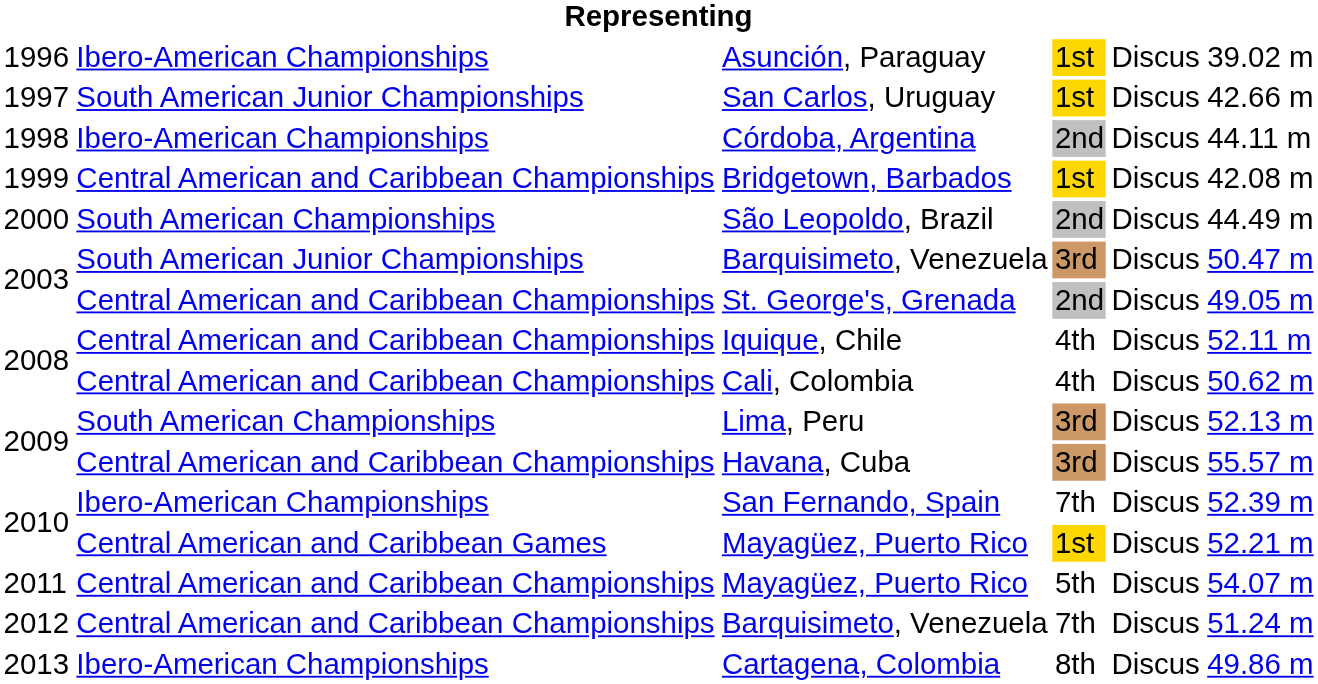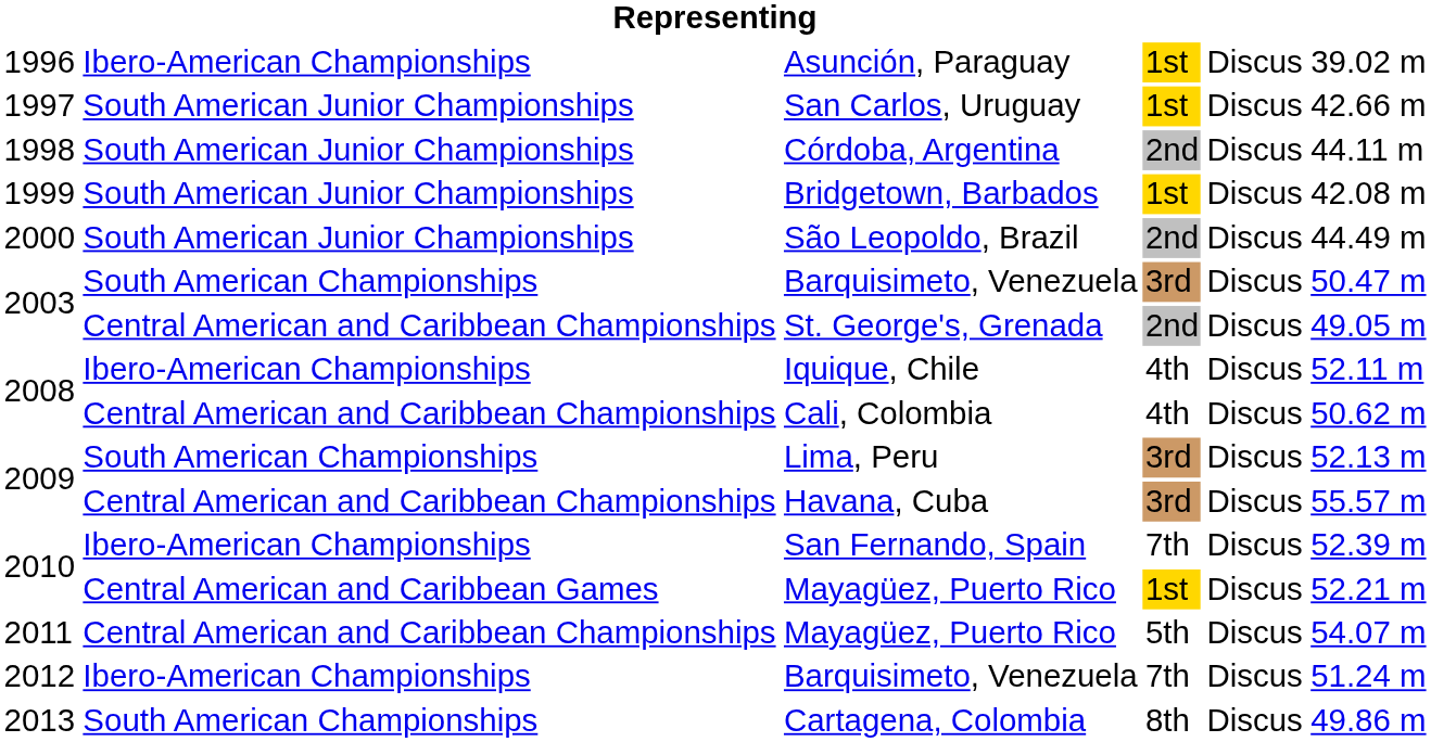Córdoba, Argentina | column 2: Ibero-American Championships -> South American Junior Championships
Bridgetown, Barbados | column 2: Central American and Caribbean Championships -> South American Junior Championships
São Leopoldo, Brazil | column 2: South American Championships -> South American Junior Championships
2003 / Barquisimeto, Venezuela | column 2: South American Junior Championships -> South American Championships
Iquique, Chile | column 2: Central American and Caribbean Championships -> Ibero-American Championships
2012 / Barquisimeto, Venezuela | column 2: Central American and Caribbean Championships -> Ibero-American Championships
Cartagena, Colombia | column 2: Ibero-American Championships -> South American Championships
